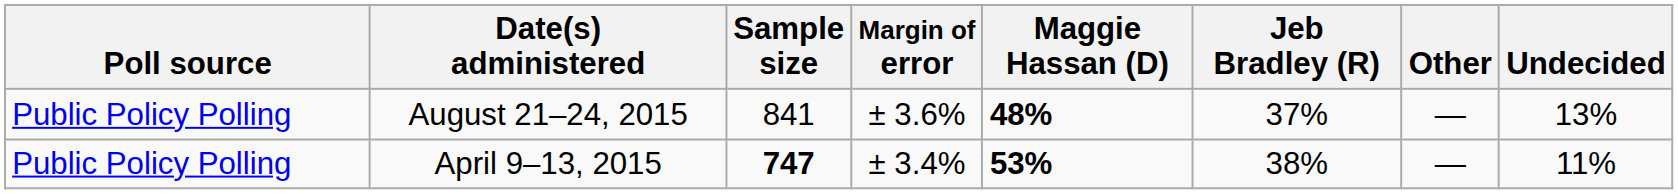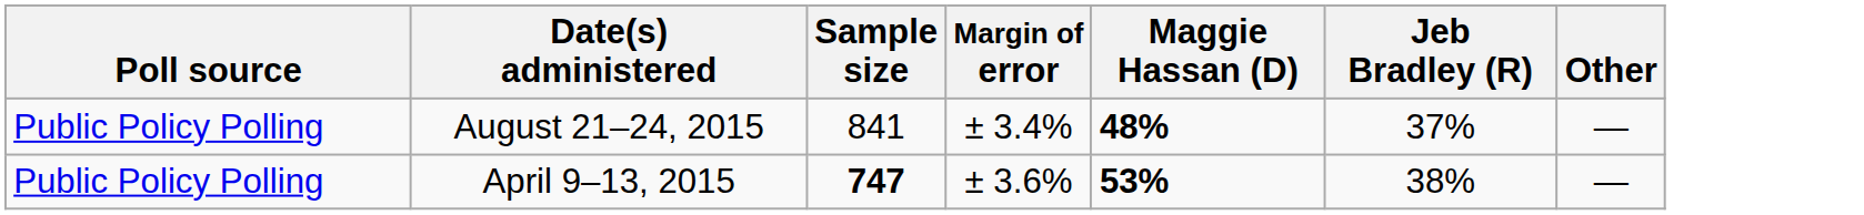- column: Undecided | 13% | 11%
August 21–24, 2015 | Margin of error: ± 3.6% -> ± 3.4%
April 9–13, 2015 | Margin of error: ± 3.4% -> ± 3.6%
